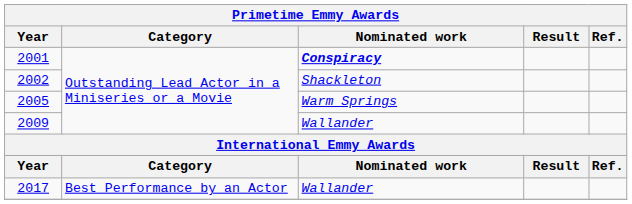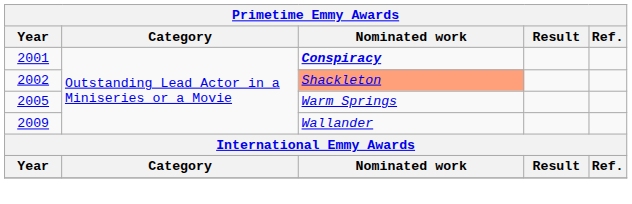2002 | Nominated work: no background -> lightsalmon background
- row: 2017 | Best Performance by an Actor | Wallander
